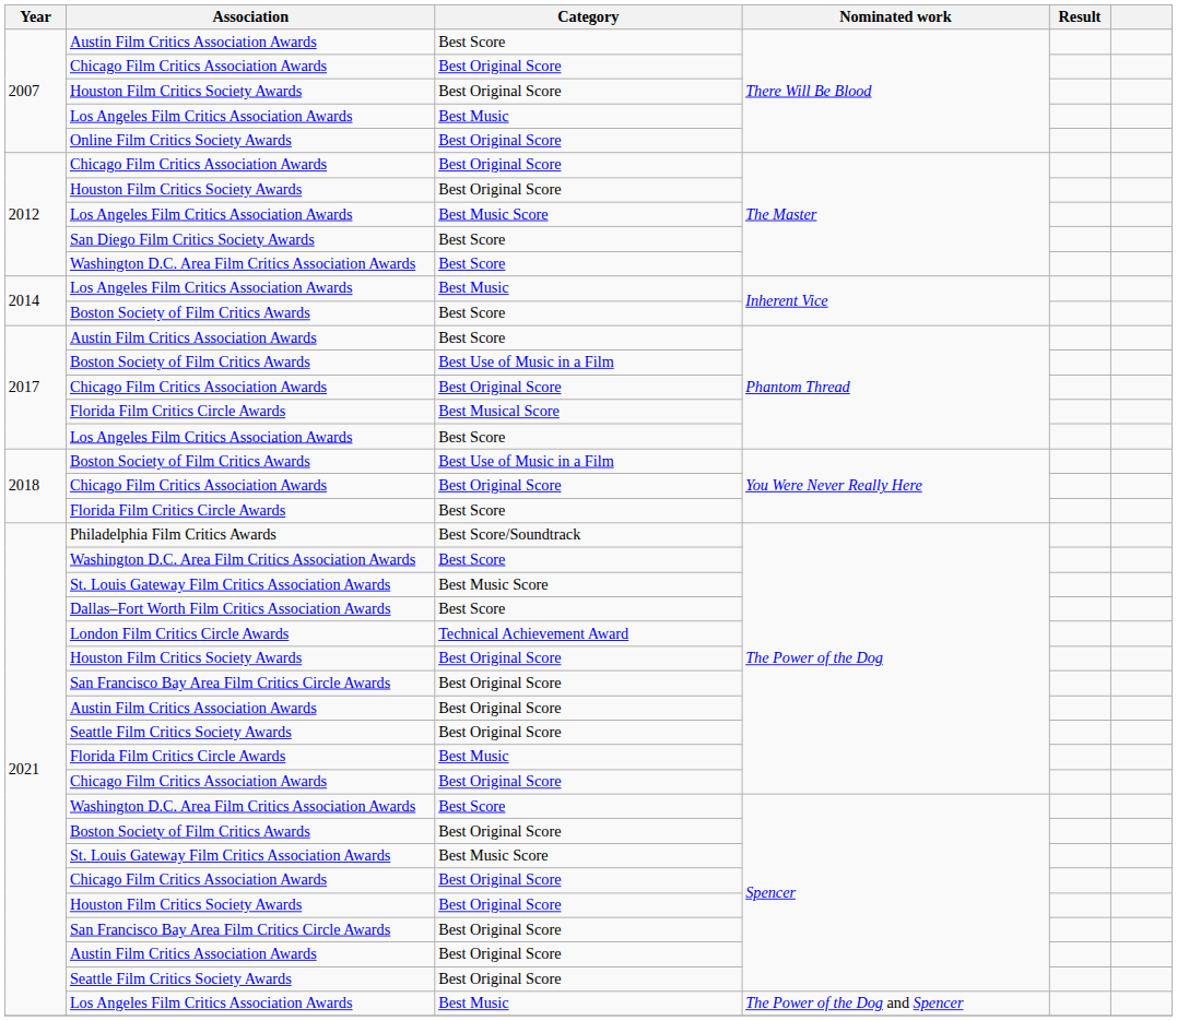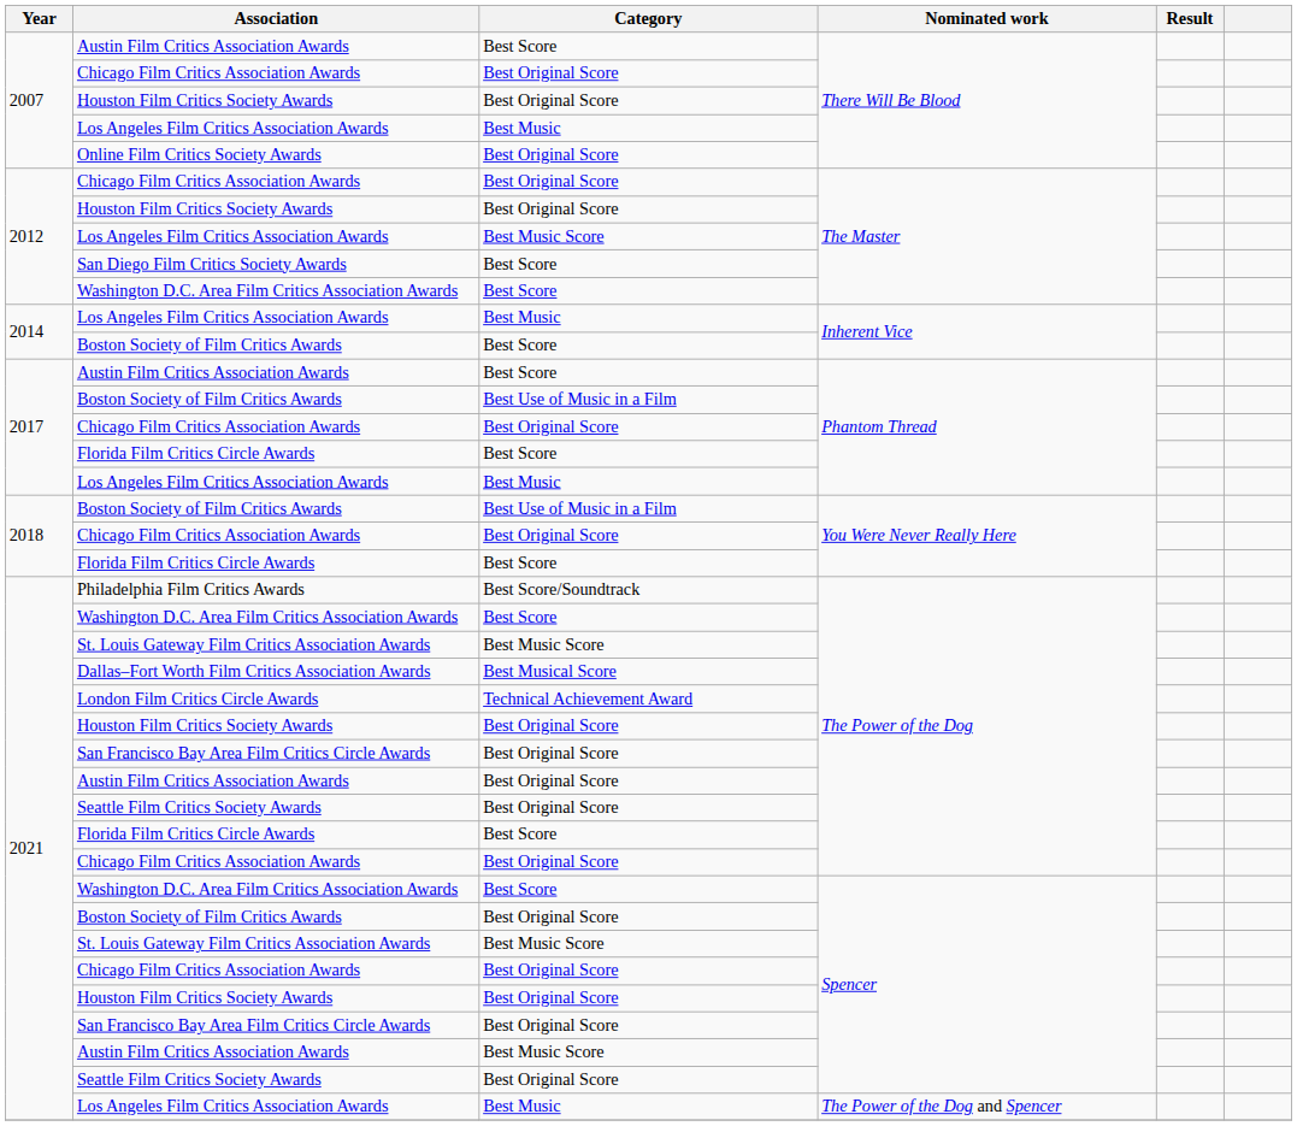Florida Film Critics Circle Awards / Phantom Thread | Category: Best Musical Score -> Best Score
Los Angeles Film Critics Association Awards / Phantom Thread | Category: Best Score -> Best Music
Dallas–Fort Worth Film Critics Association Awards | Category: Best Score -> Best Musical Score
Florida Film Critics Circle Awards / The Power of the Dog | Category: Best Music -> Best Score
Austin Film Critics Association Awards / Spencer | Category: Best Original Score -> Best Music Score
